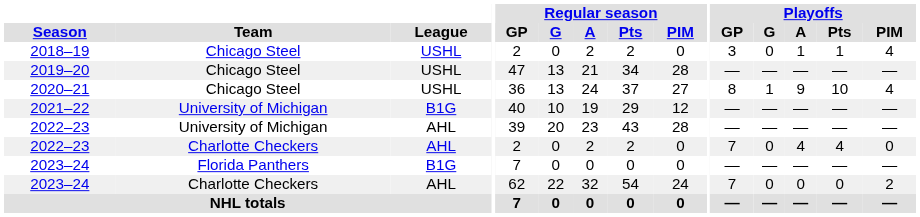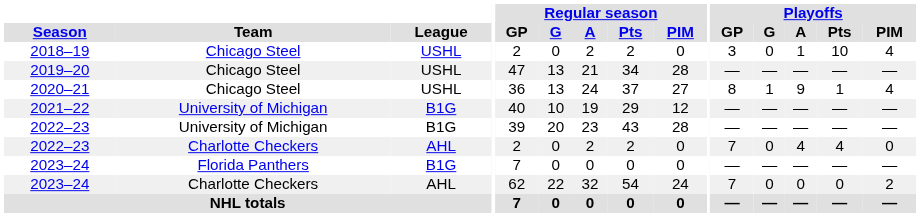2018–19 | Playoffs / Pts: 1 -> 10
2020–21 | Playoffs / Pts: 10 -> 1
2022–23 / University of Michigan | League: AHL -> B1G
